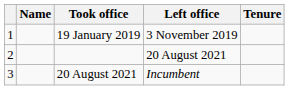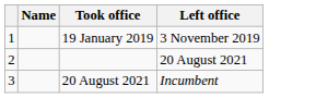- column: Tenure
